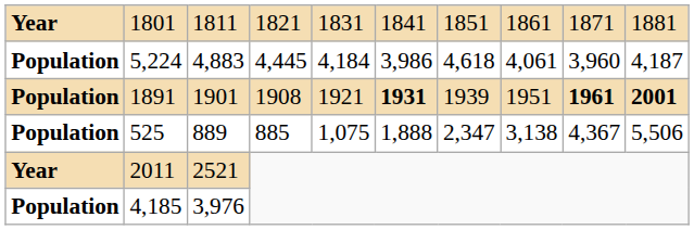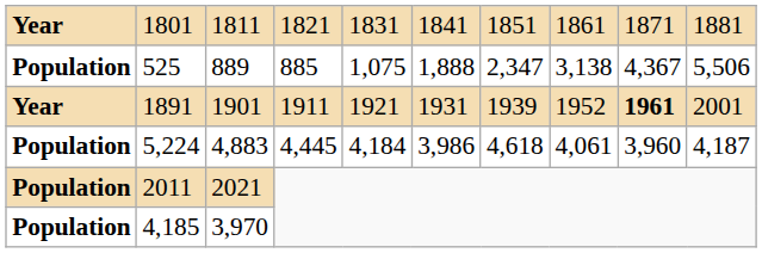rows swapped: 525 <-> 5,224
1891 | column 1: Population -> Year
1891 | column 4: 1908 -> 1911
1891 | column 6: bold -> normal
1891 | column 8: 1951 -> 1952
1891 | column 10: bold -> normal
2011 | column 1: Year -> Population
2011 | column 3: 2521 -> 2021
4,185 | column 3: 3,976 -> 3,970
